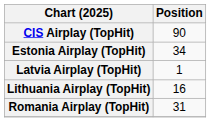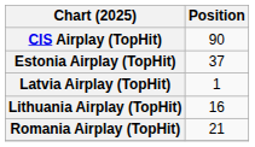Estonia Airplay (TopHit) | Position: 34 -> 37
Romania Airplay (TopHit) | Position: 31 -> 21
